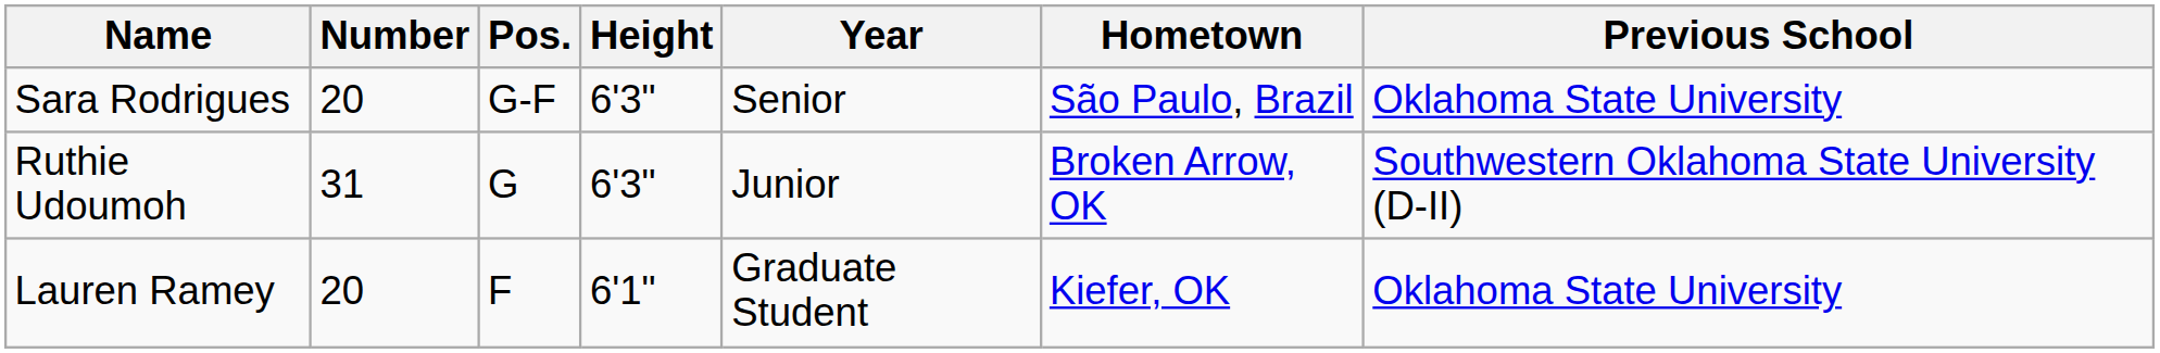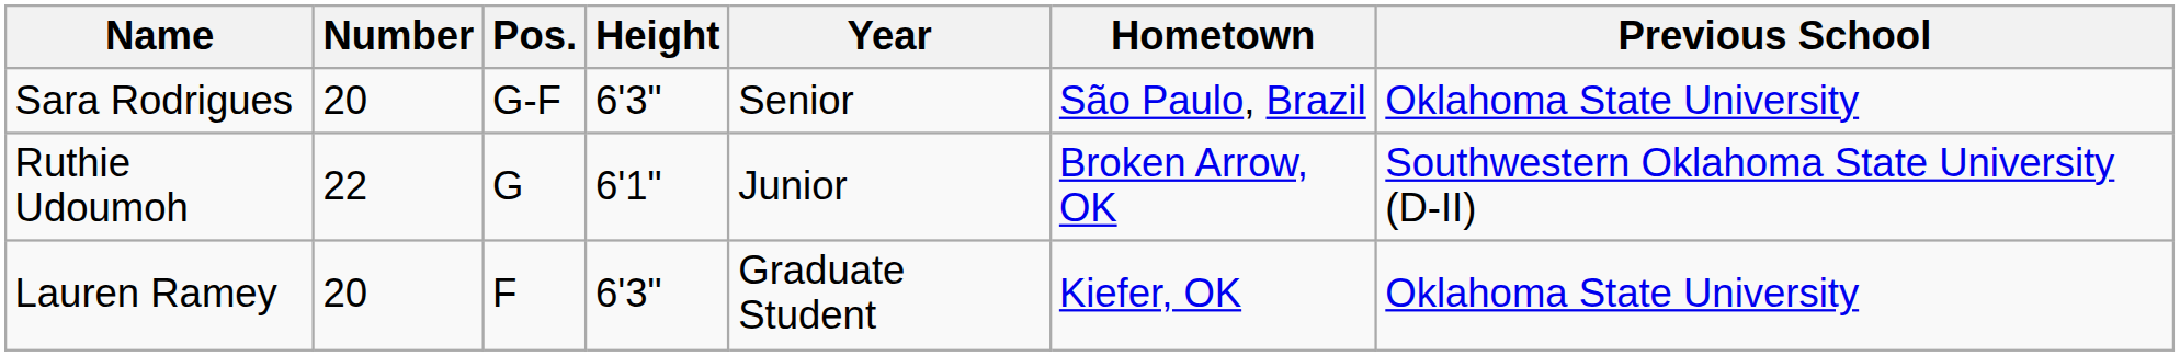Ruthie Udoumoh | Number: 31 -> 22
Ruthie Udoumoh | Height: 6'3" -> 6'1"
Lauren Ramey | Height: 6'1" -> 6'3"
